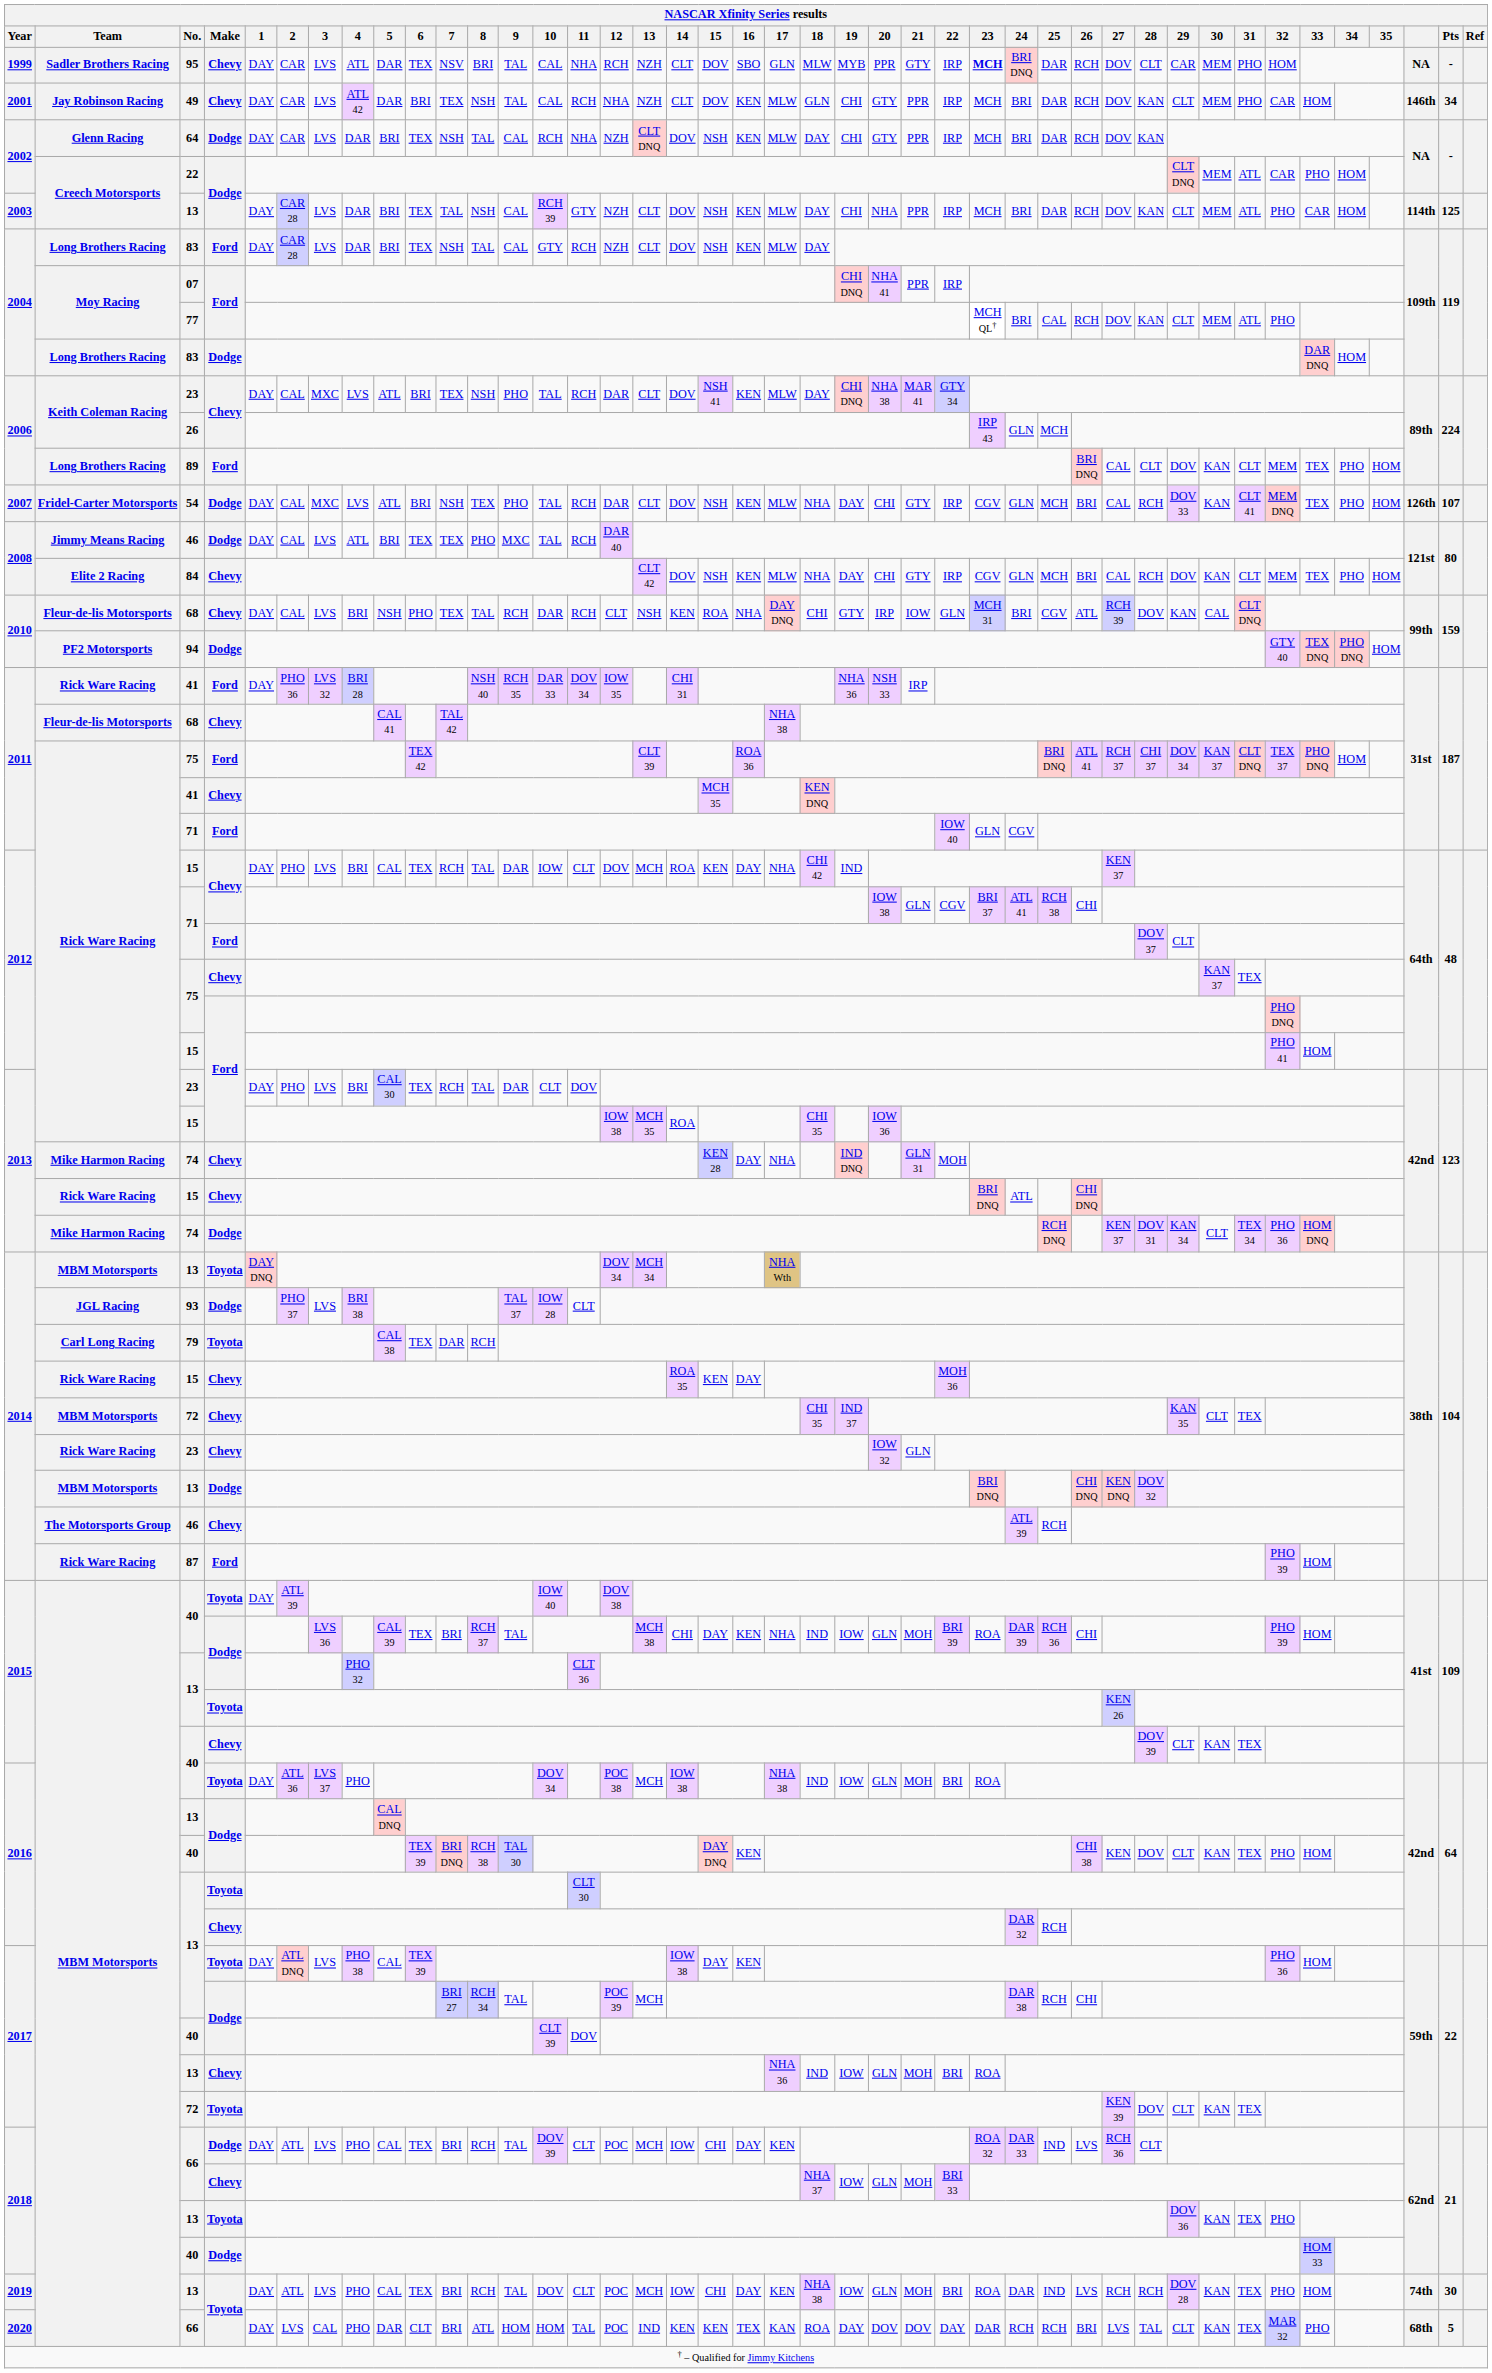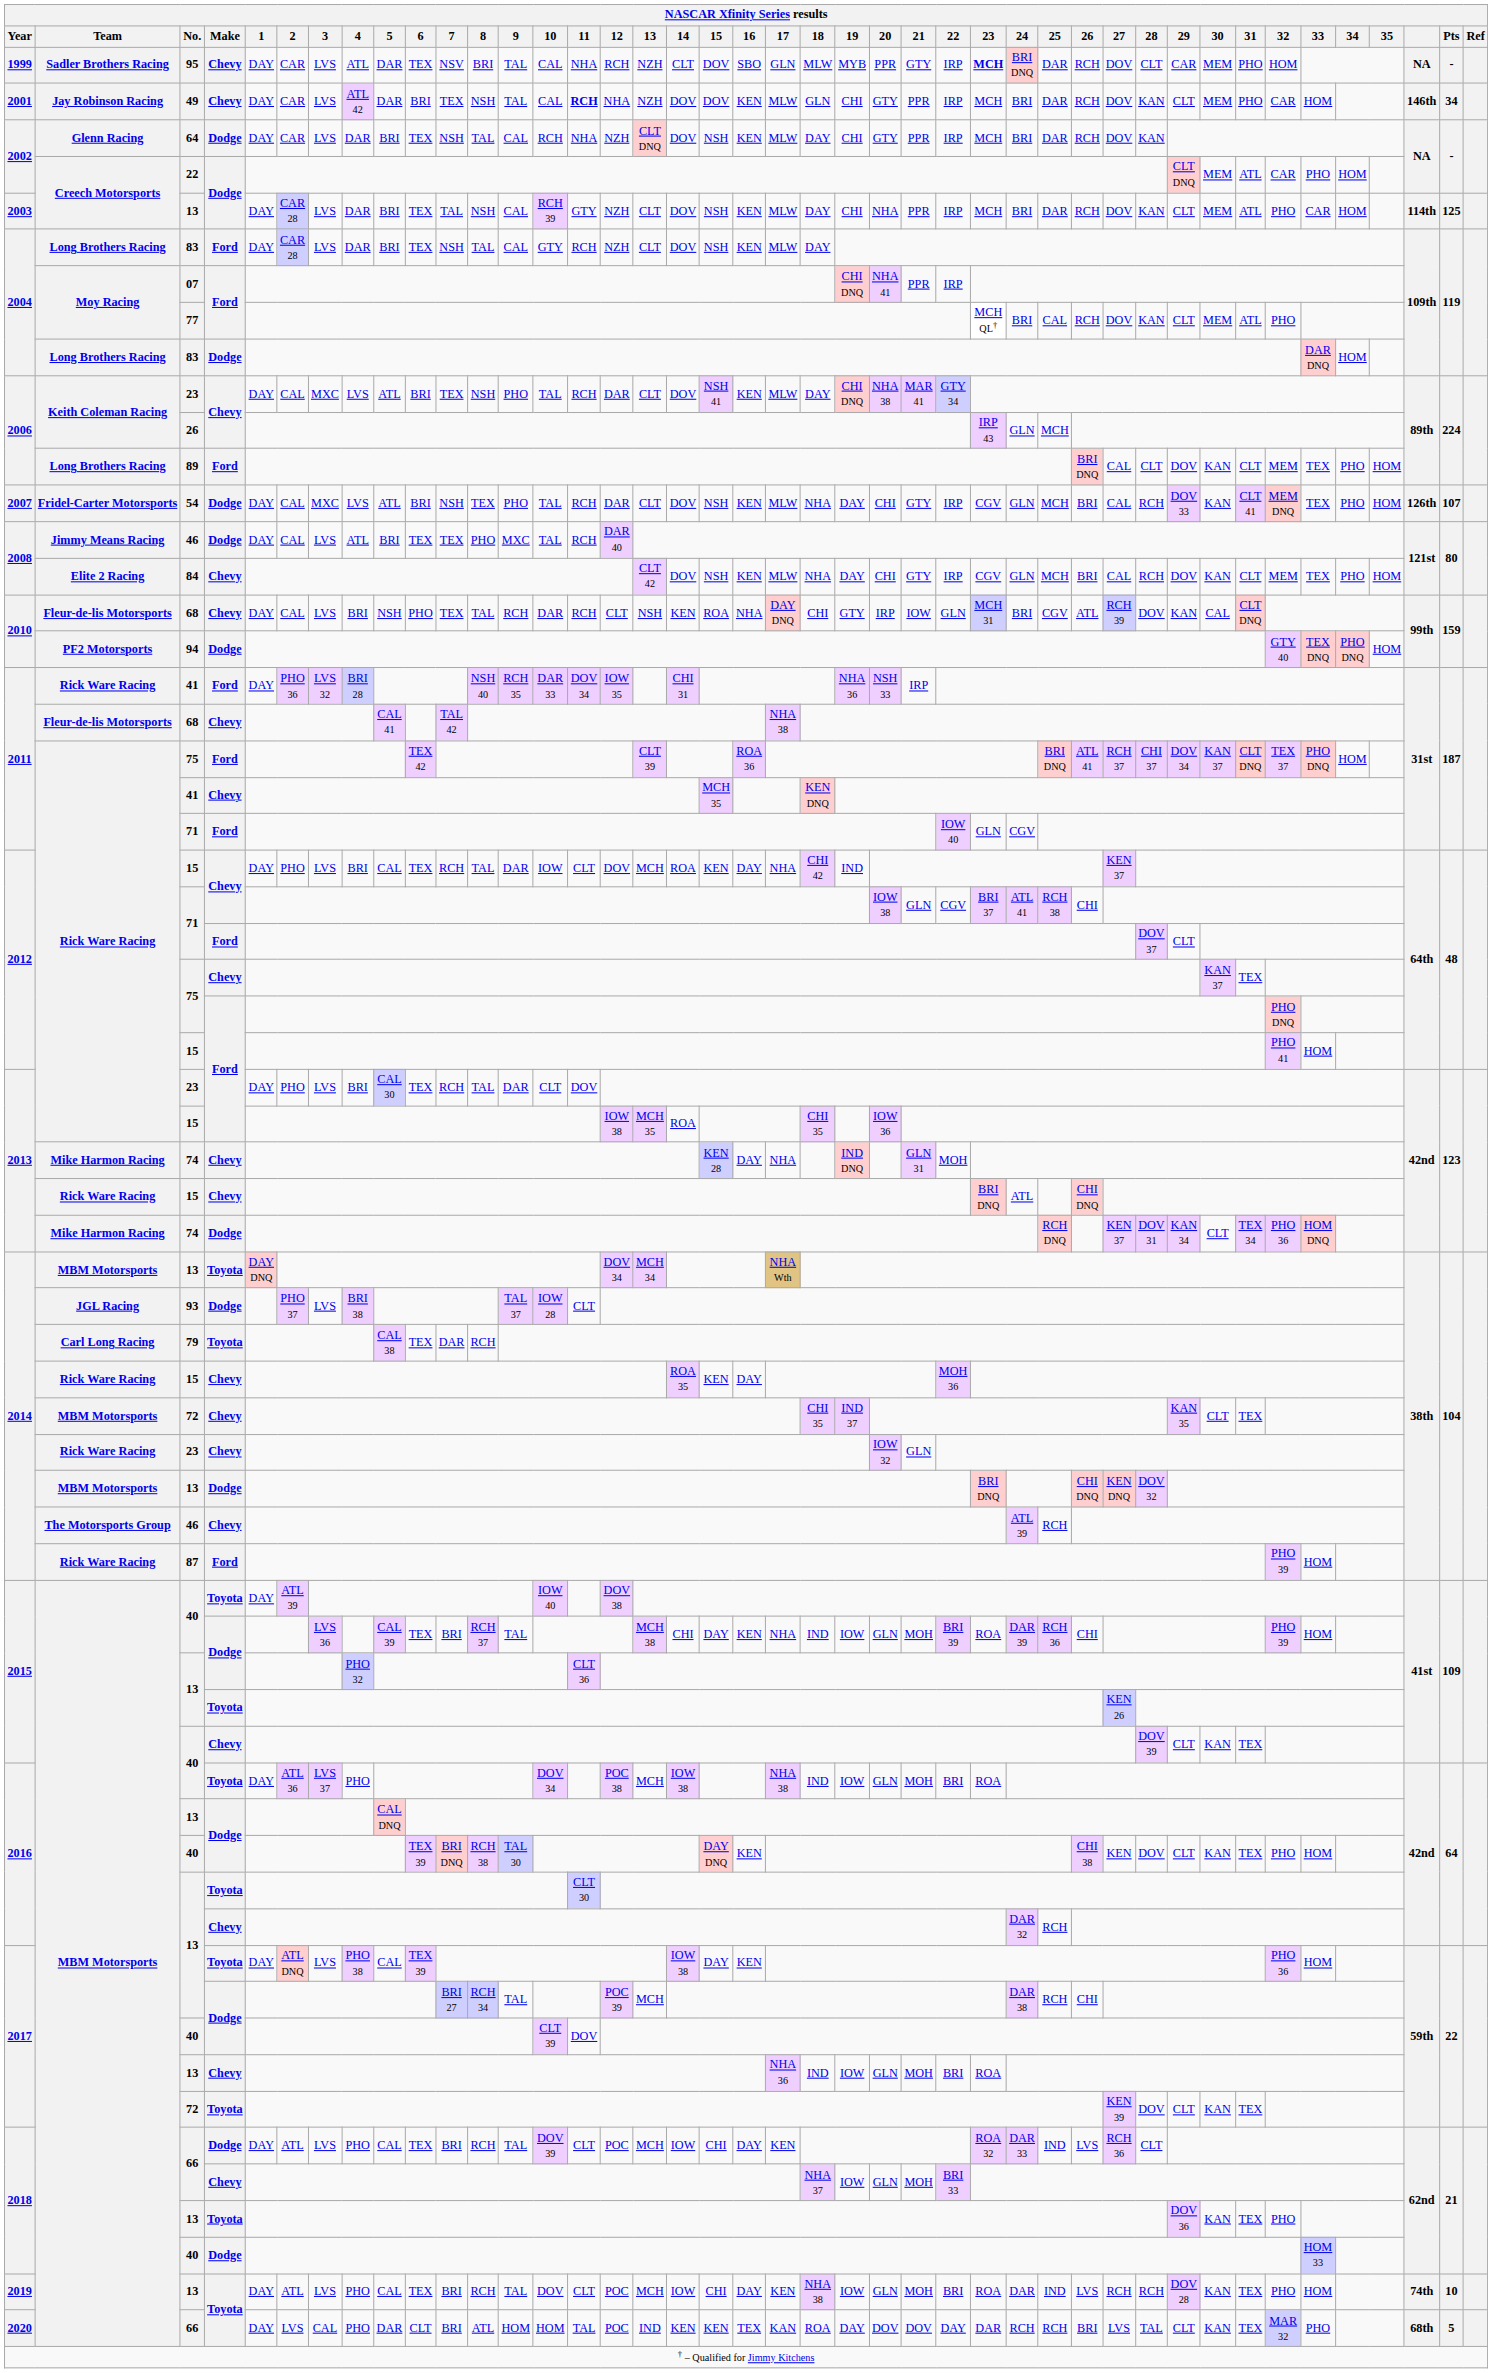49 | 11: normal -> bold
49 | 14: CLT -> DOV
2019 / 13 | Pts: 30 -> 10
